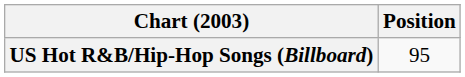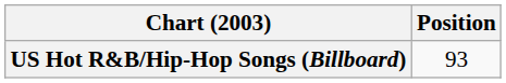US Hot R&B/Hip-Hop Songs (Billboard) | Position: 95 -> 93
